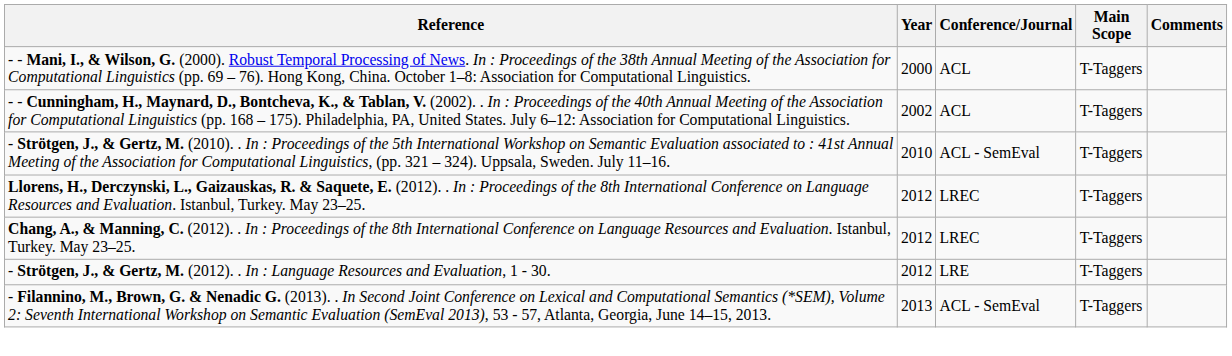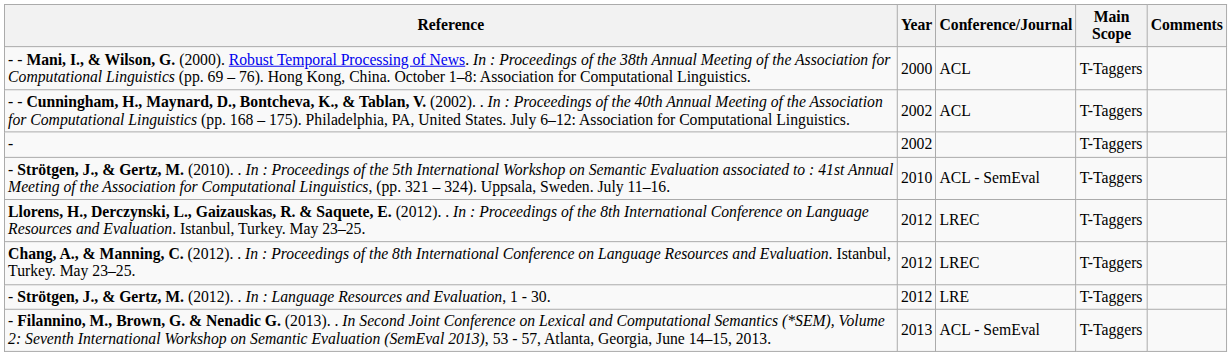+ row: - | 2002 | T-Taggers
